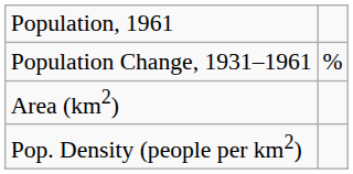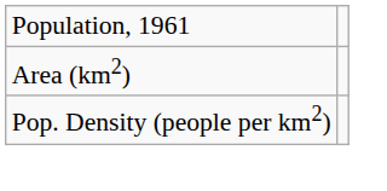- row: Population Change, 1931–1961 | %
